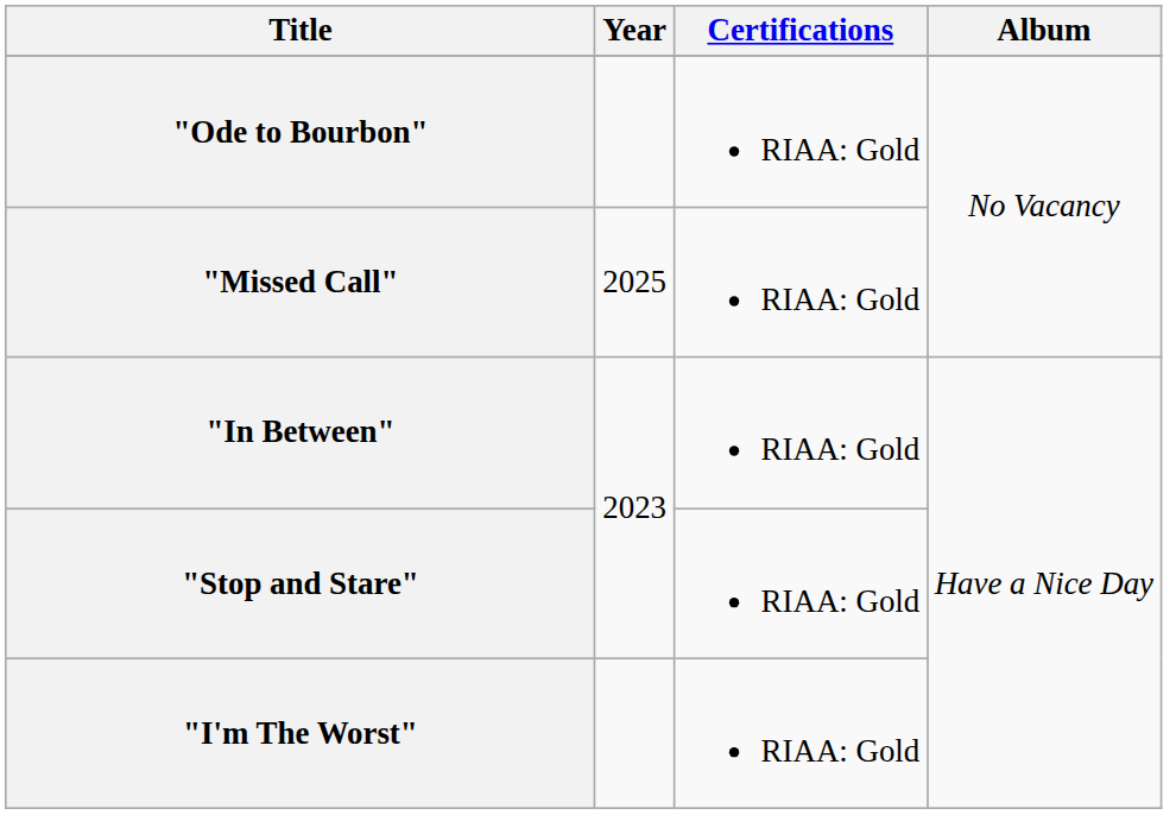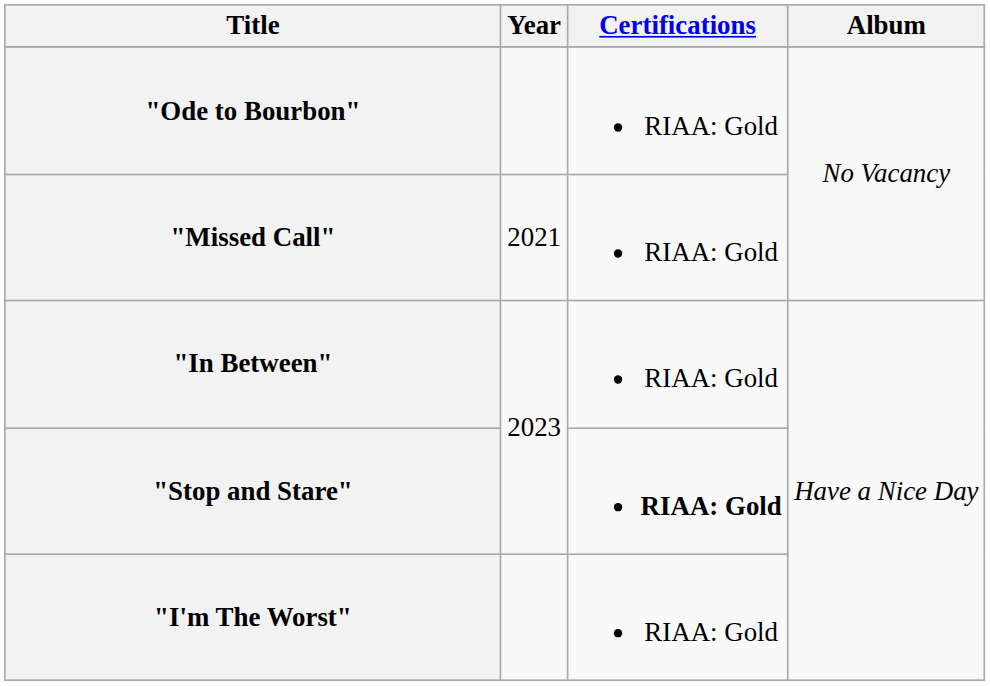"Missed Call" | Year: 2025 -> 2021
"Stop and Stare" | Certifications: normal -> bold
